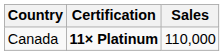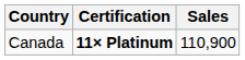Canada | Sales: 110,000 -> 110,900
